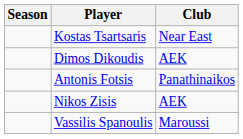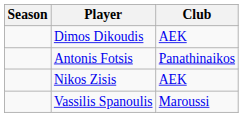- row: Kostas Tsartsaris | Near East
